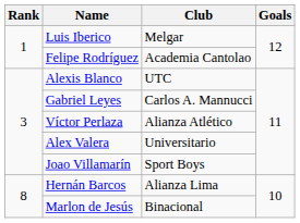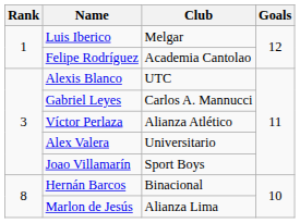Hernán Barcos | Club: Alianza Lima -> Binacional
Marlon de Jesús | Club: Binacional -> Alianza Lima
